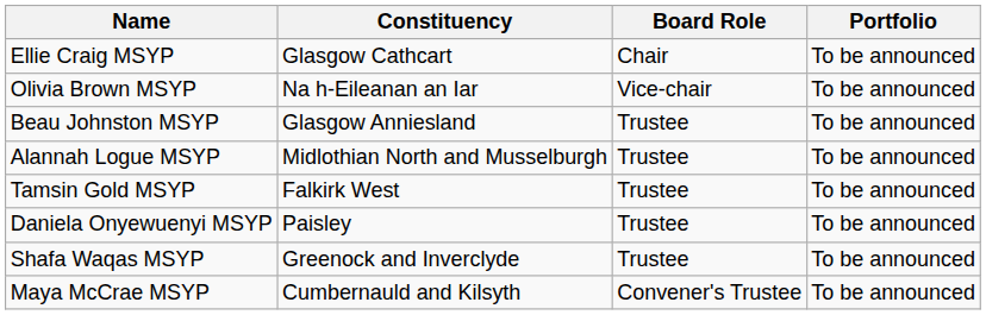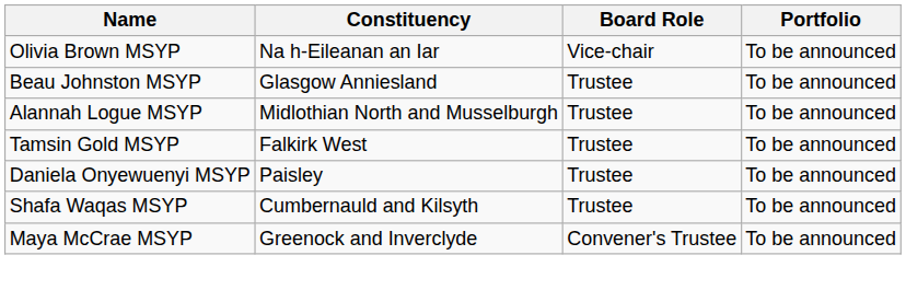- row: Ellie Craig MSYP | Glasgow Cathcart | Chair | To be announced
Shafa Waqas MSYP | Constituency: Greenock and Inverclyde -> Cumbernauld and Kilsyth
Maya McCrae MSYP | Constituency: Cumbernauld and Kilsyth -> Greenock and Inverclyde
